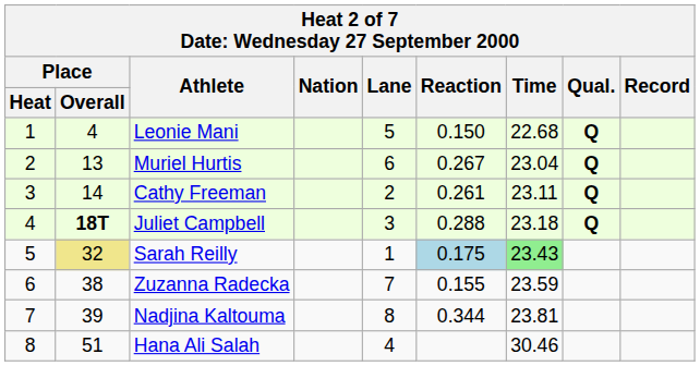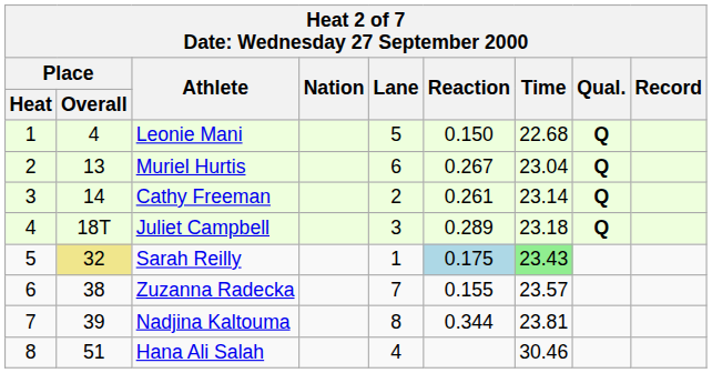Cathy Freeman | Time: 23.11 -> 23.14
Juliet Campbell | Place / Overall: bold -> normal
Juliet Campbell | Reaction: 0.288 -> 0.289
Zuzanna Radecka | Time: 23.59 -> 23.57
